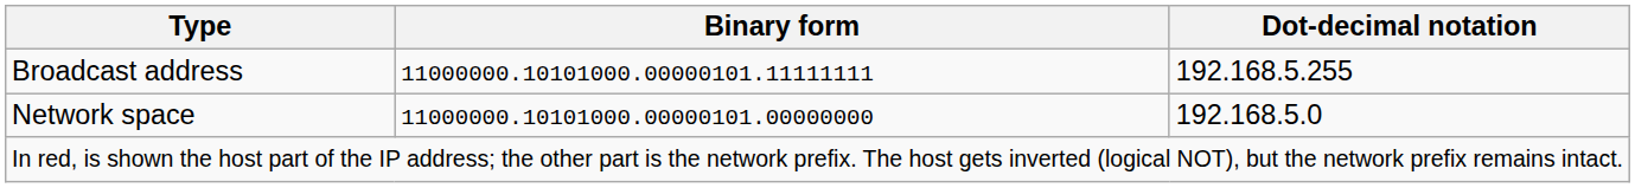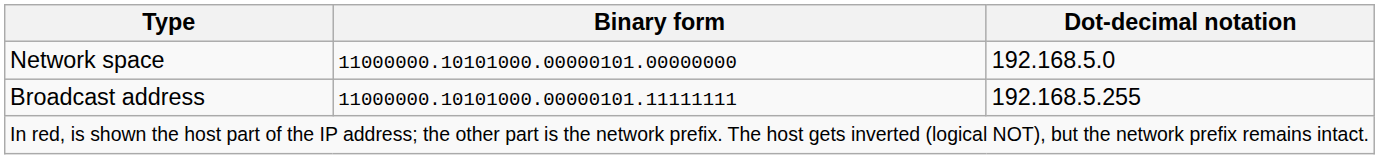rows swapped: Network space <-> Broadcast address
